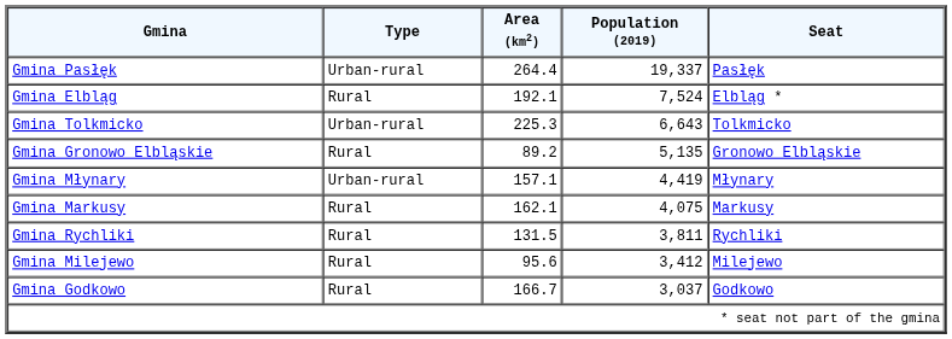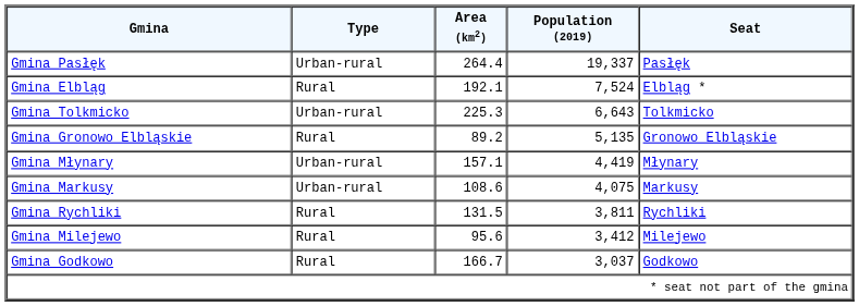Gmina Markusy | Type: Rural -> Urban-rural
Gmina Markusy | Area (km2): 162.1 -> 108.6
